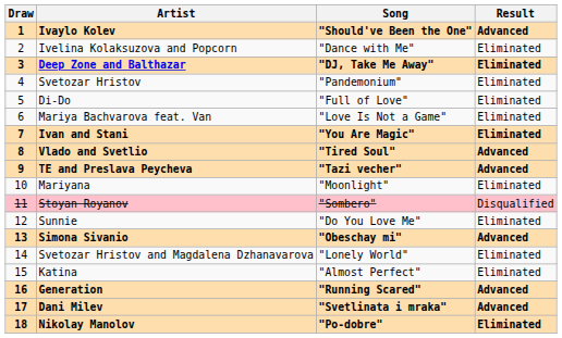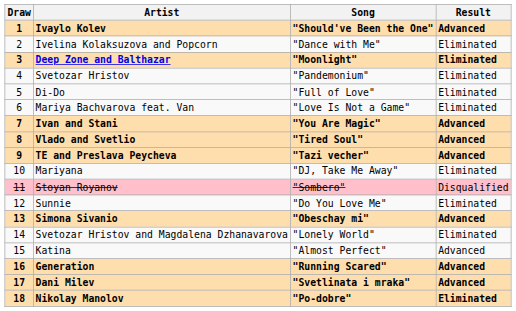Deep Zone and Balthazar | Song: "DJ, Take Me Away" -> "Moonlight"
Ivan and Stani | Result: Eliminated -> Advanced
Mariyana | Song: "Moonlight" -> "DJ, Take Me Away"
Katina | Result: Eliminated -> Advanced
